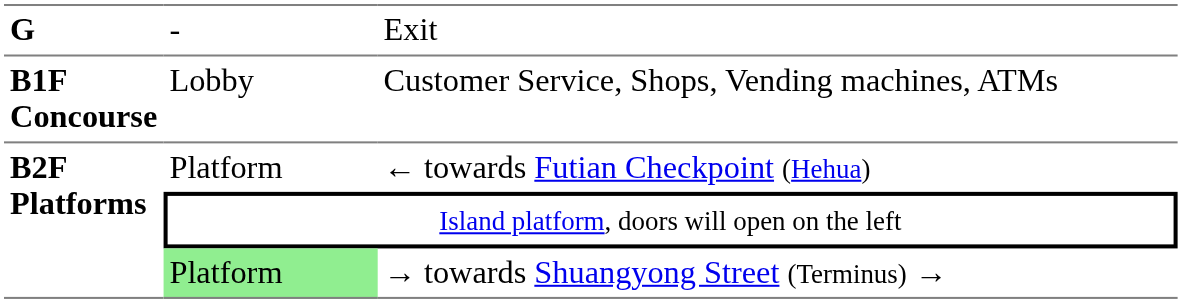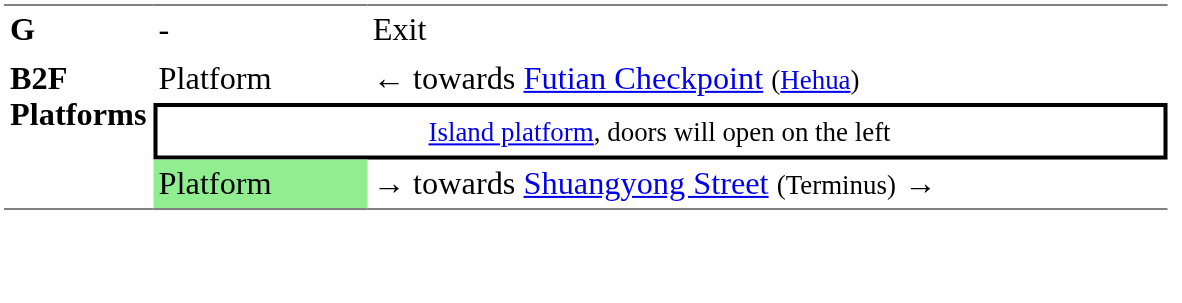- row: B1F Concourse | Lobby | Customer Service, Shops, Vending machines, ATMs
